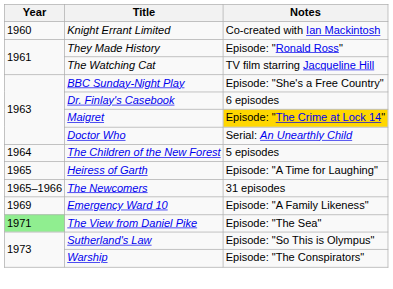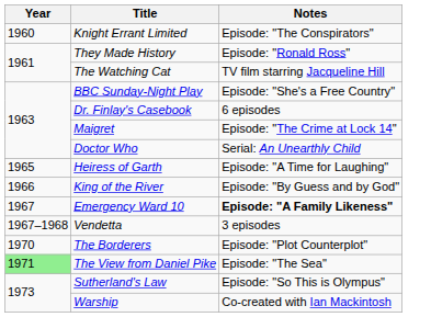Knight Errant Limited | Notes: Co-created with Ian Mackintosh -> Episode: "The Conspirators"
Maigret | Notes: gold background -> no background
- row: 1964 | The Children of the New Forest | 5 episodes
- row: 1965–1966 | The Newcomers | 31 episodes
+ row: 1966 | King of the River | Episode: "By Guess and by God"
Emergency Ward 10 | Year: 1969 -> 1967
Emergency Ward 10 | Notes: normal -> bold
+ row: 1967–1968 | Vendetta | 3 episodes
+ row: 1970 | The Borderers | Episode: "Plot Counterplot"
Warship | Notes: Episode: "The Conspirators" -> Co-created with Ian Mackintosh
